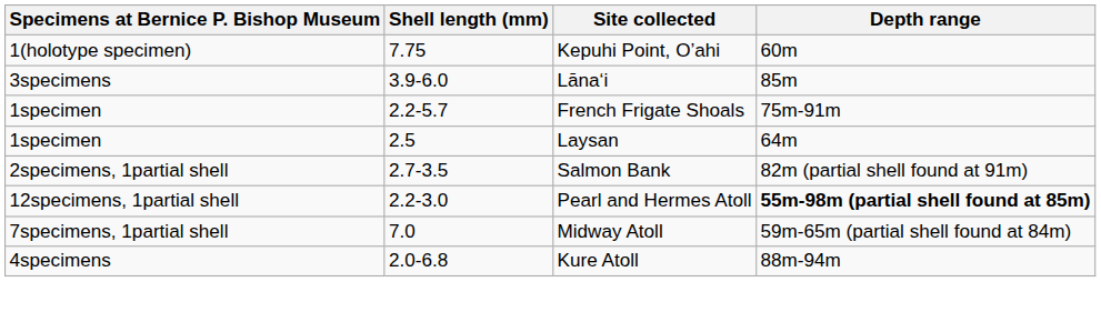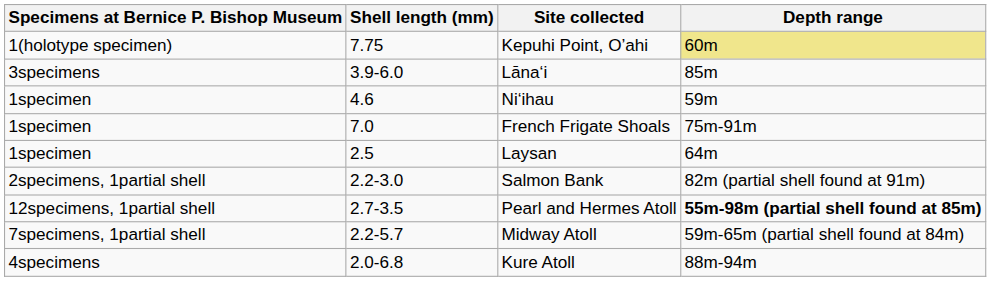Kepuhi Point, O’ahi | Depth range: no background -> khaki background
+ row: 1specimen | 4.6 | Ni‘ihau | 59m
French Frigate Shoals | Shell length (mm): 2.2-5.7 -> 7.0
Salmon Bank | Shell length (mm): 2.7-3.5 -> 2.2-3.0
Pearl and Hermes Atoll | Shell length (mm): 2.2-3.0 -> 2.7-3.5
Midway Atoll | Shell length (mm): 7.0 -> 2.2-5.7
